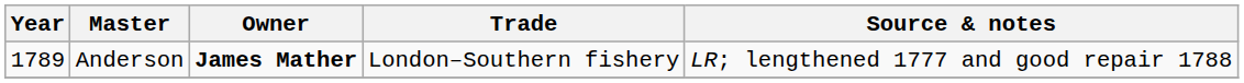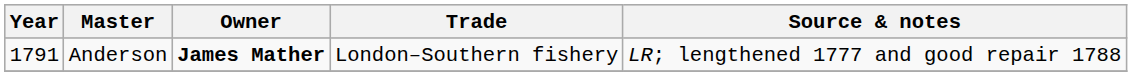Anderson | Year: 1789 -> 1791
